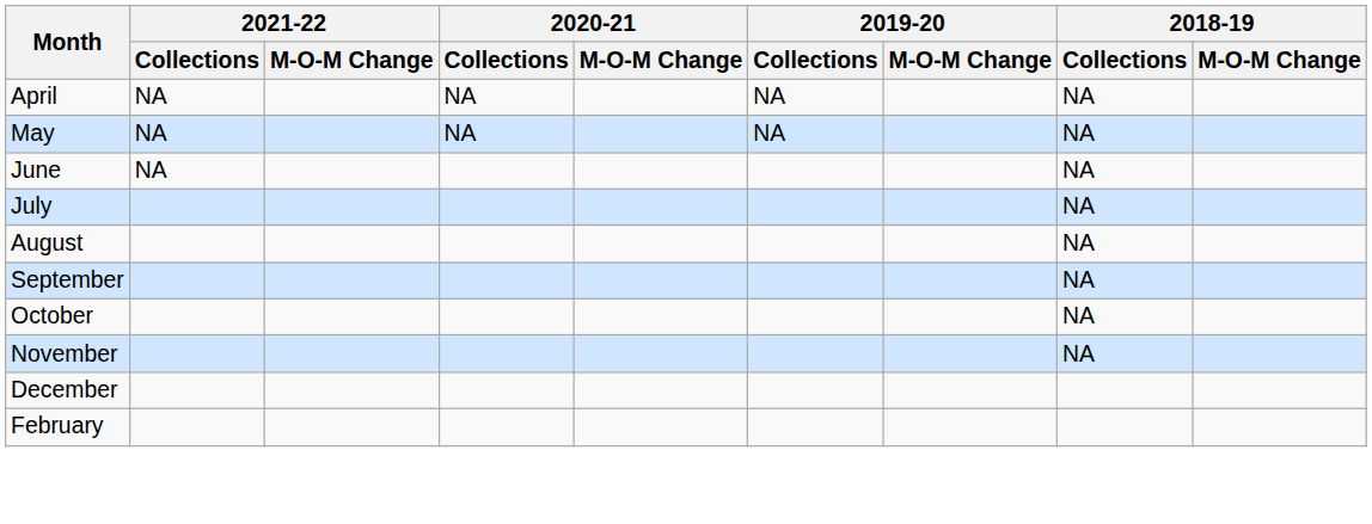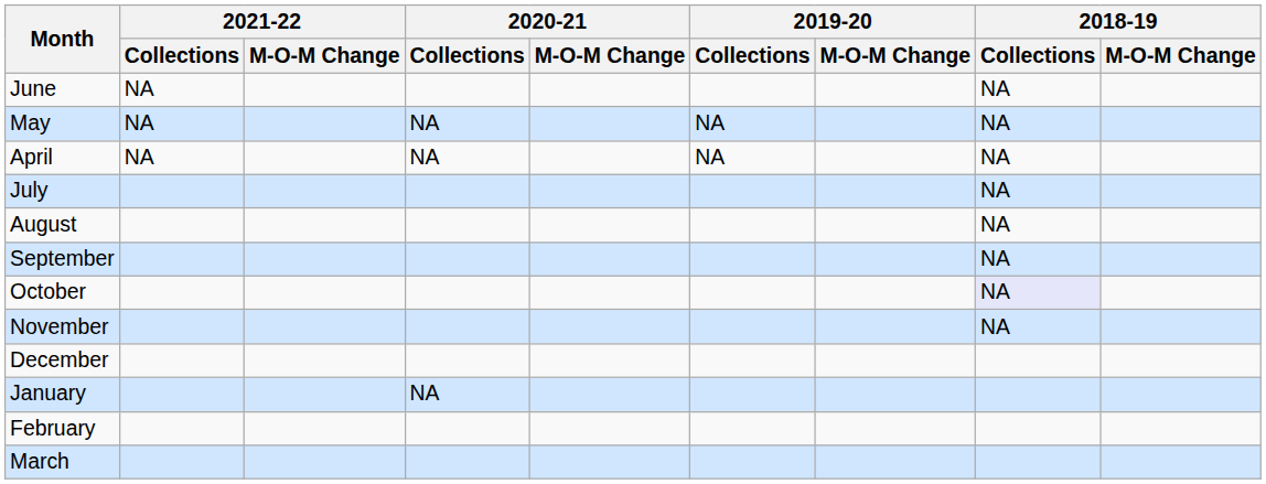rows swapped: April <-> June
October | 2018-19 / Collections: no background -> lavender background
+ row: January | NA
+ row: March
